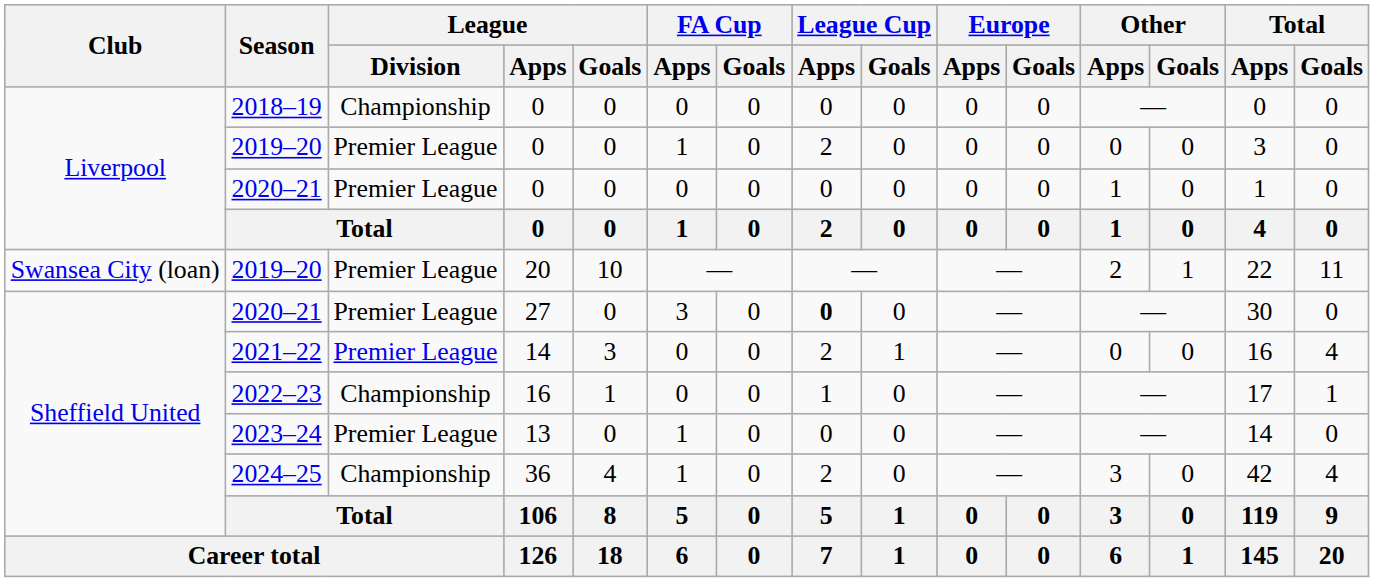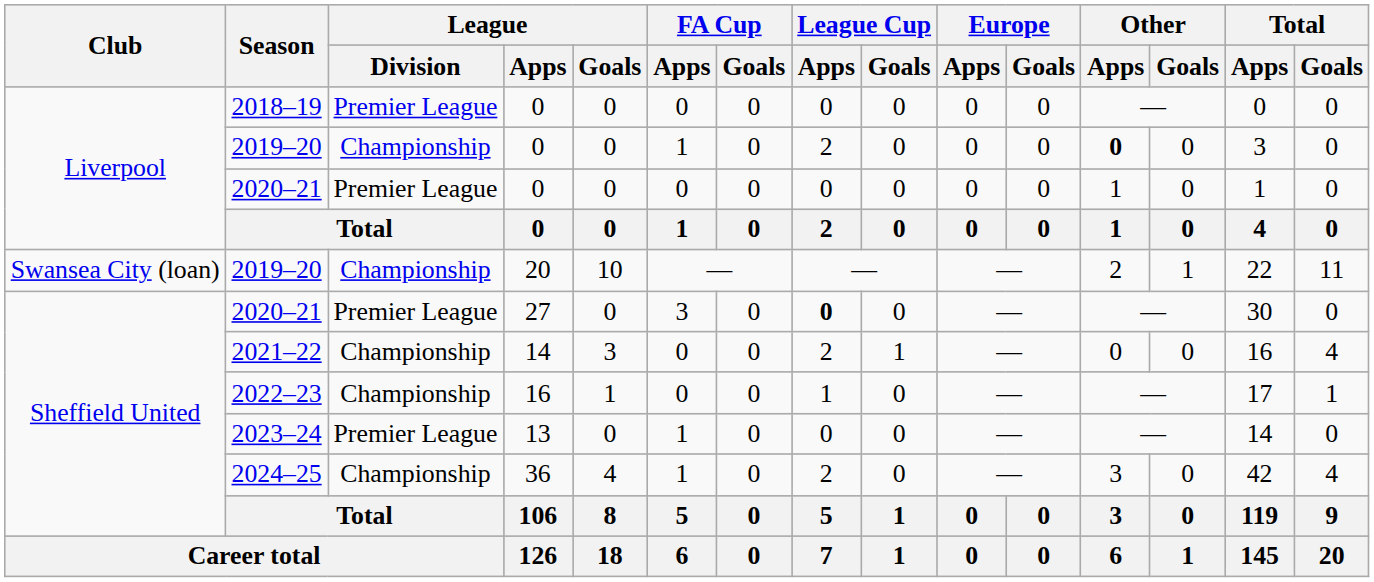2018–19 | League / Division: Championship -> Premier League
2019–20 / 0 | League / Division: Premier League -> Championship
2019–20 / 0 | Other / Apps: normal -> bold
2019–20 / 20 | League / Division: Premier League -> Championship
2021–22 | League / Division: Premier League -> Championship
